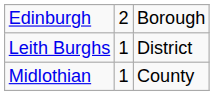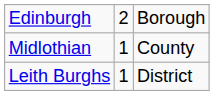rows swapped: Leith Burghs <-> Midlothian
